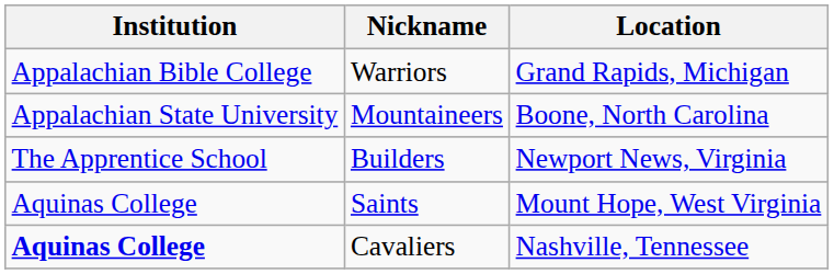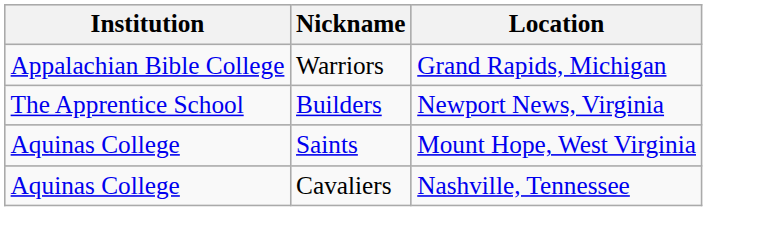- row: Appalachian State University | Mountaineers | Boone, North Carolina
Cavaliers | Institution: bold -> normal
